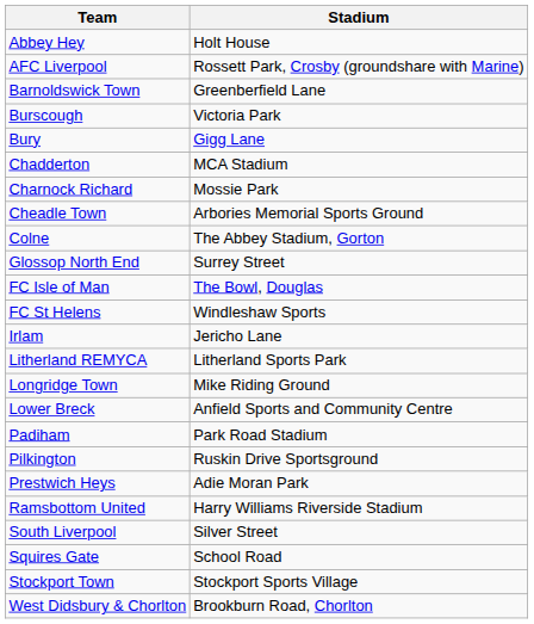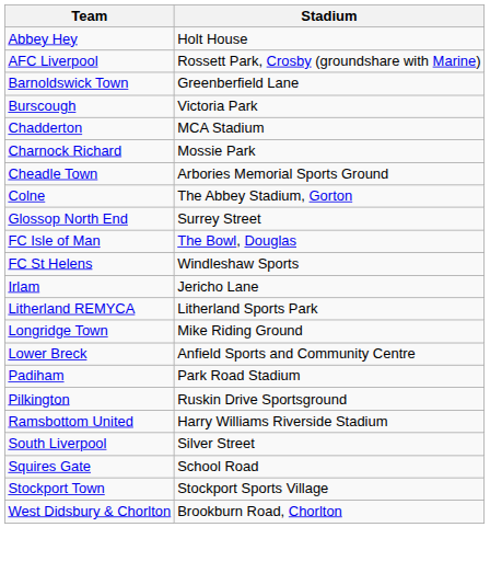- row: Bury | Gigg Lane
- row: Prestwich Heys | Adie Moran Park
